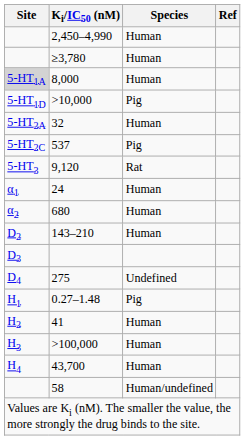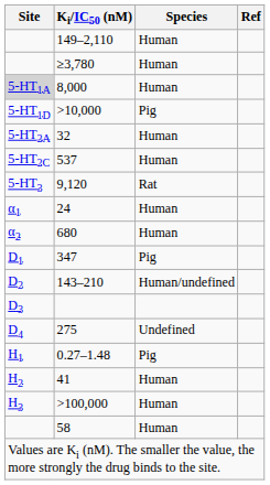+ row: 149–2,110 | Human
- row: 2,450–4,990 | Human
537 | Species: Pig -> Human
+ row: D1 | 347 | Pig
143–210 | Species: Human -> Human/undefined
- row: H4 | 43,700 | Human
58 | Species: Human/undefined -> Human
